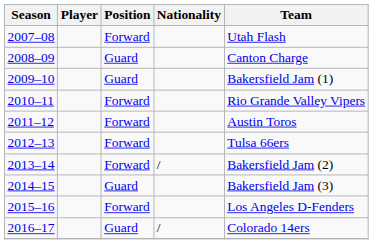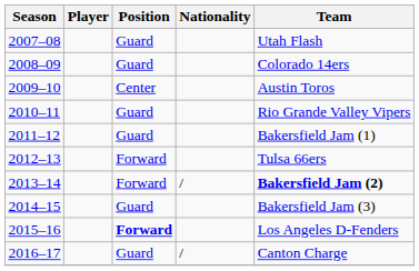2007–08 | Position: Forward -> Guard
2008–09 | Team: Canton Charge -> Colorado 14ers
2009–10 | Position: Guard -> Center
2009–10 | Team: Bakersfield Jam (1) -> Austin Toros
2010–11 | Position: Forward -> Guard
2011–12 | Position: Forward -> Guard
2011–12 | Team: Austin Toros -> Bakersfield Jam (1)
2013–14 | Team: normal -> bold
2015–16 | Position: normal -> bold
2016–17 | Team: Colorado 14ers -> Canton Charge
